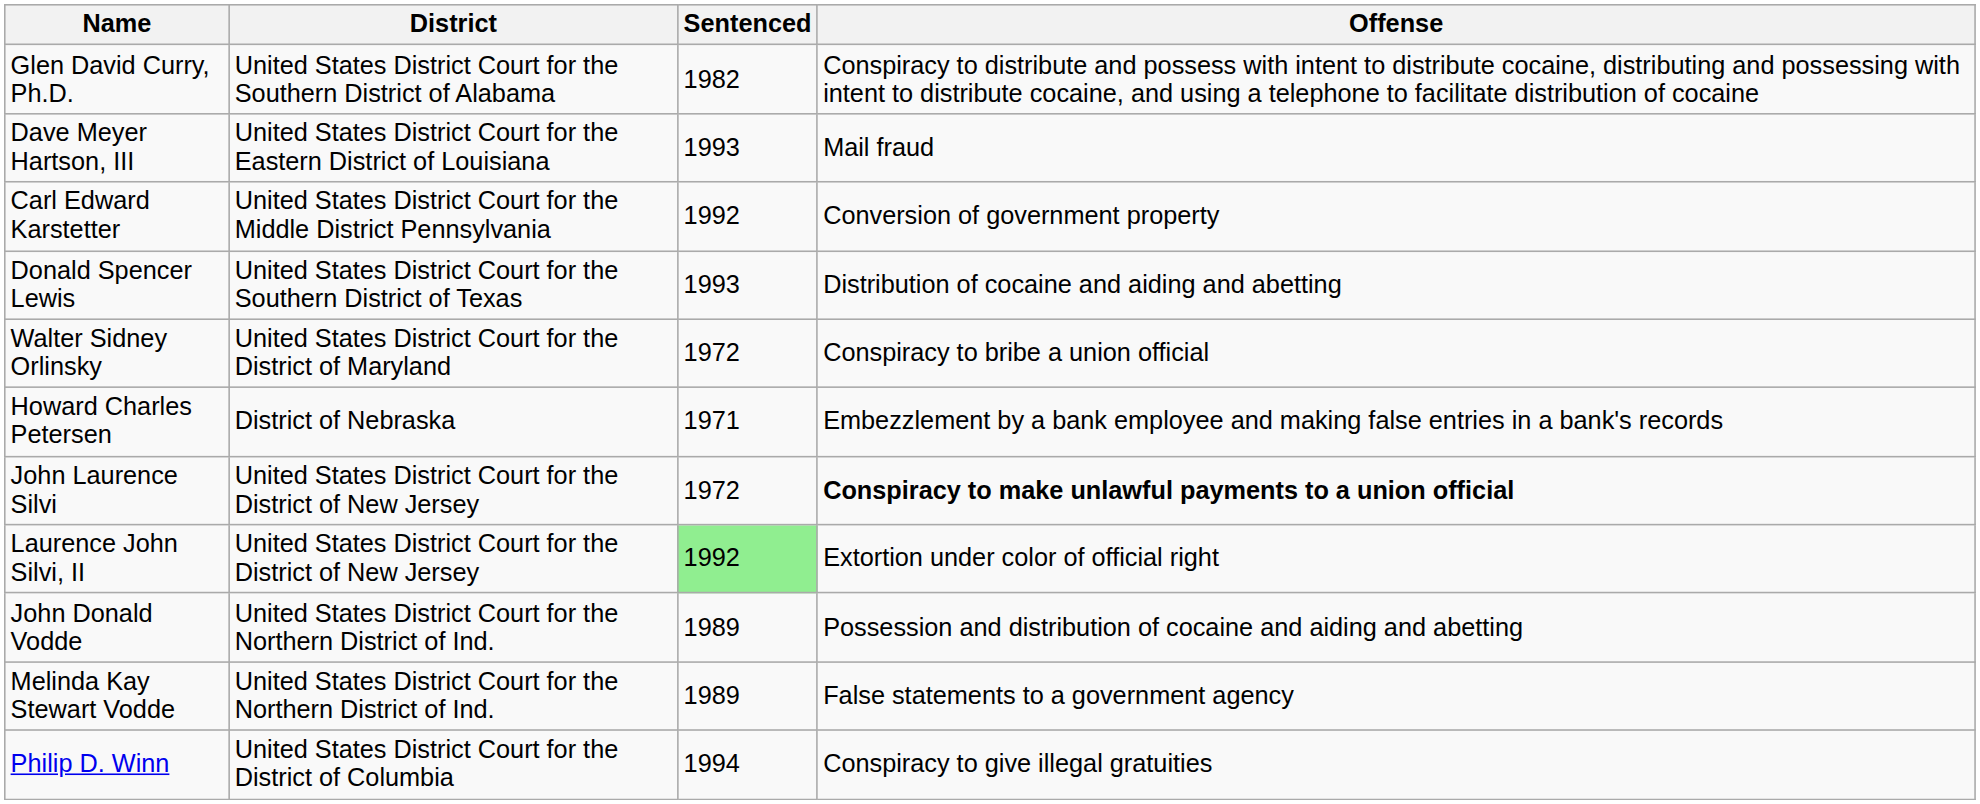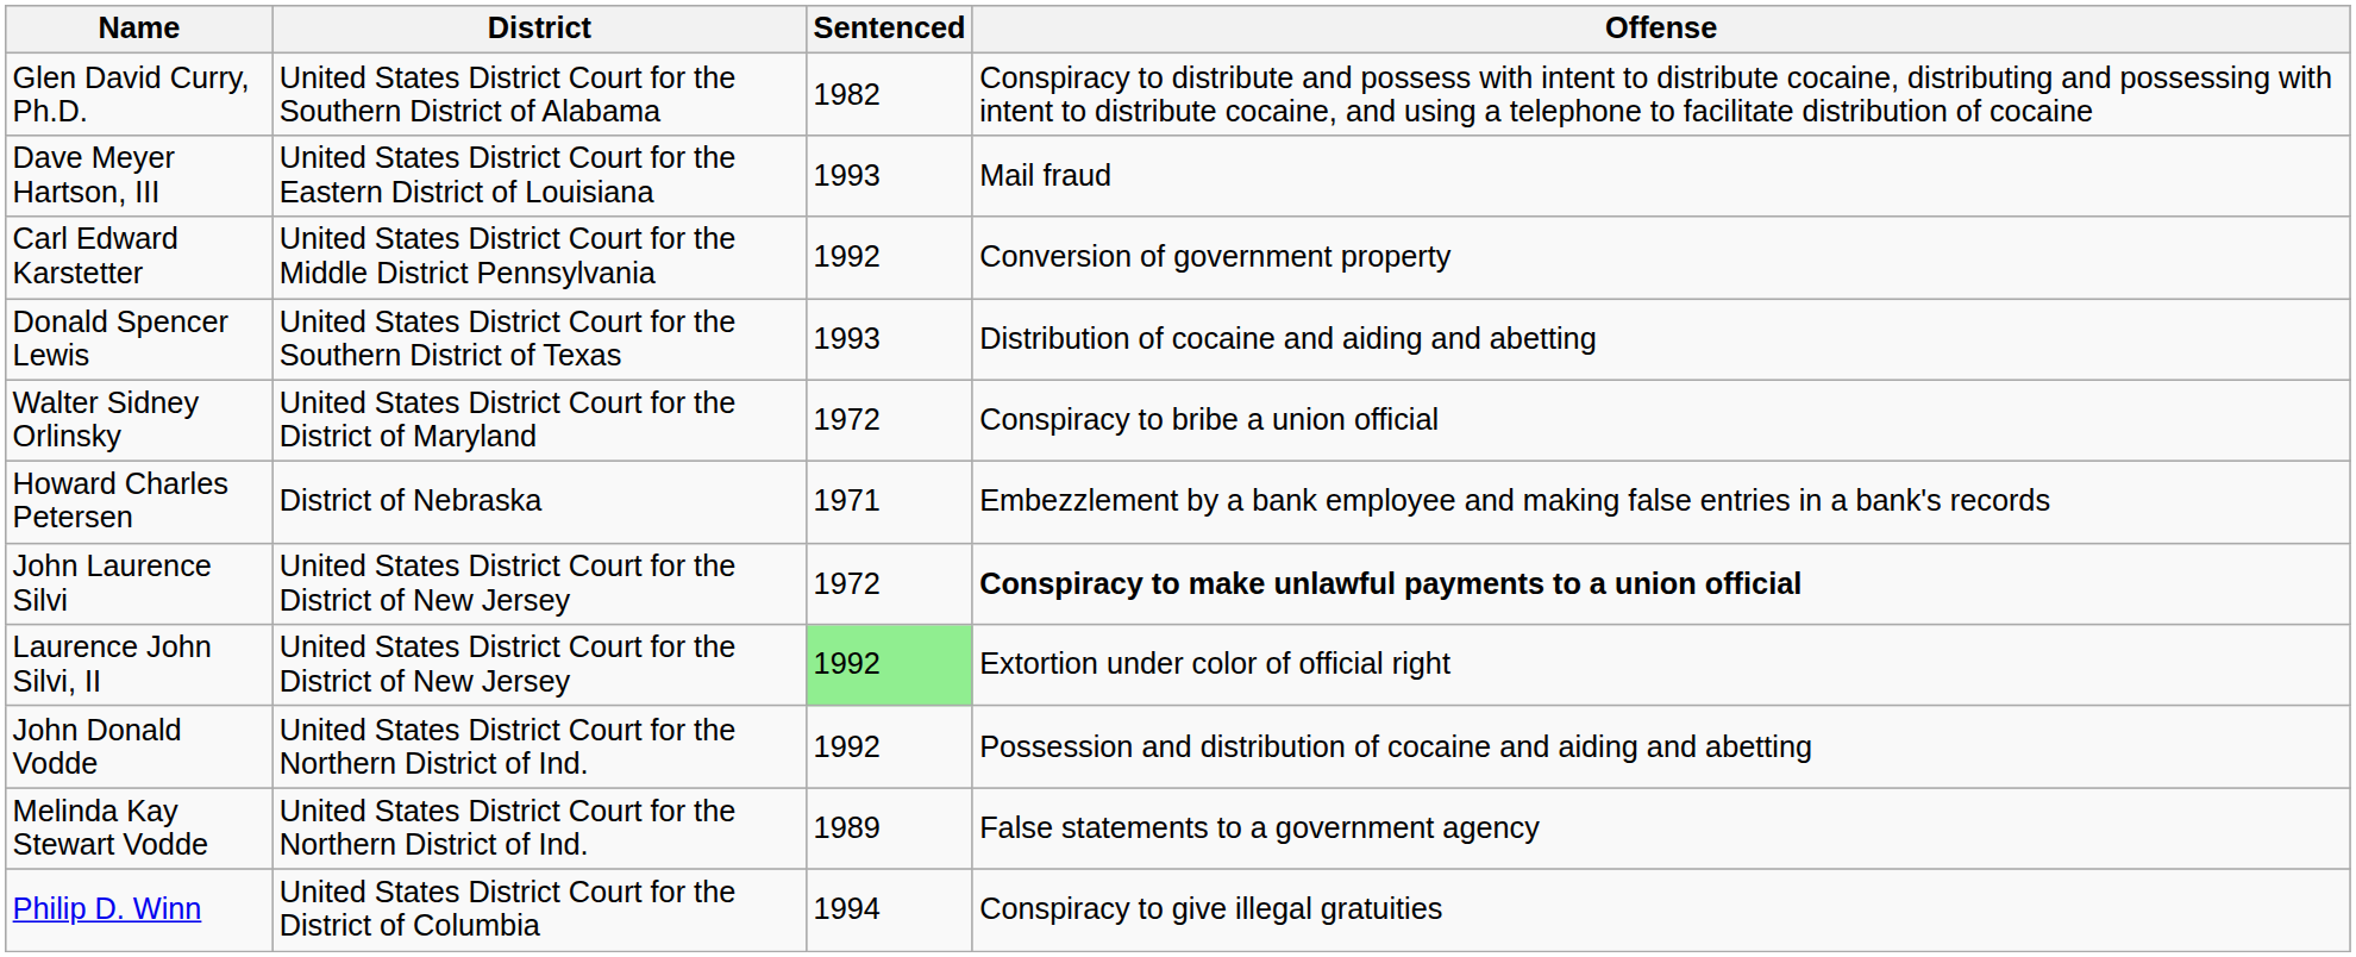John Donald Vodde | Sentenced: 1989 -> 1992
